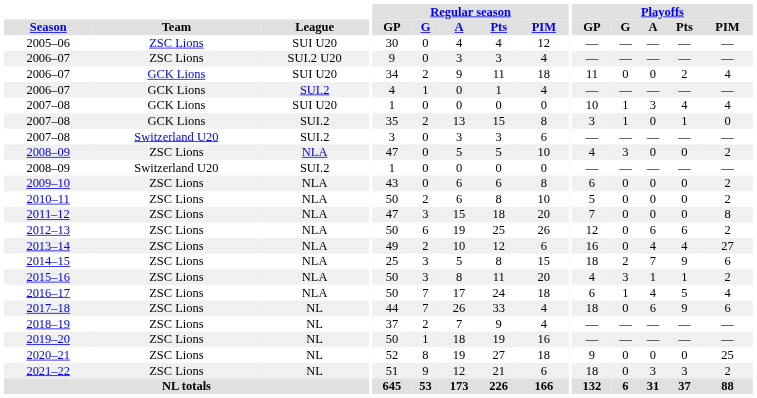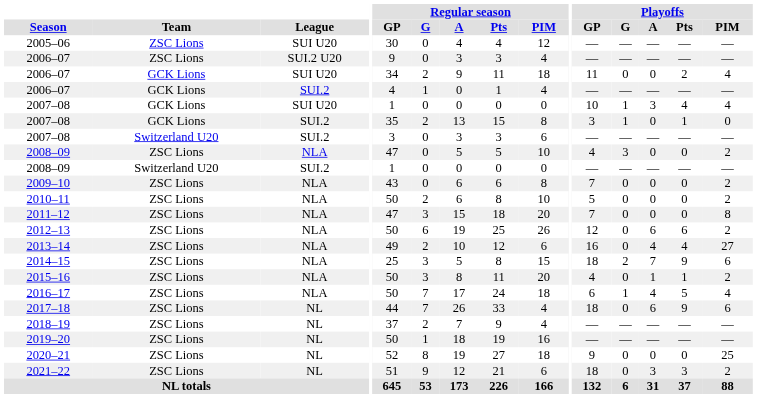2009–10 | Playoffs / GP: 6 -> 7
2015–16 | Playoffs / G: 3 -> 0
